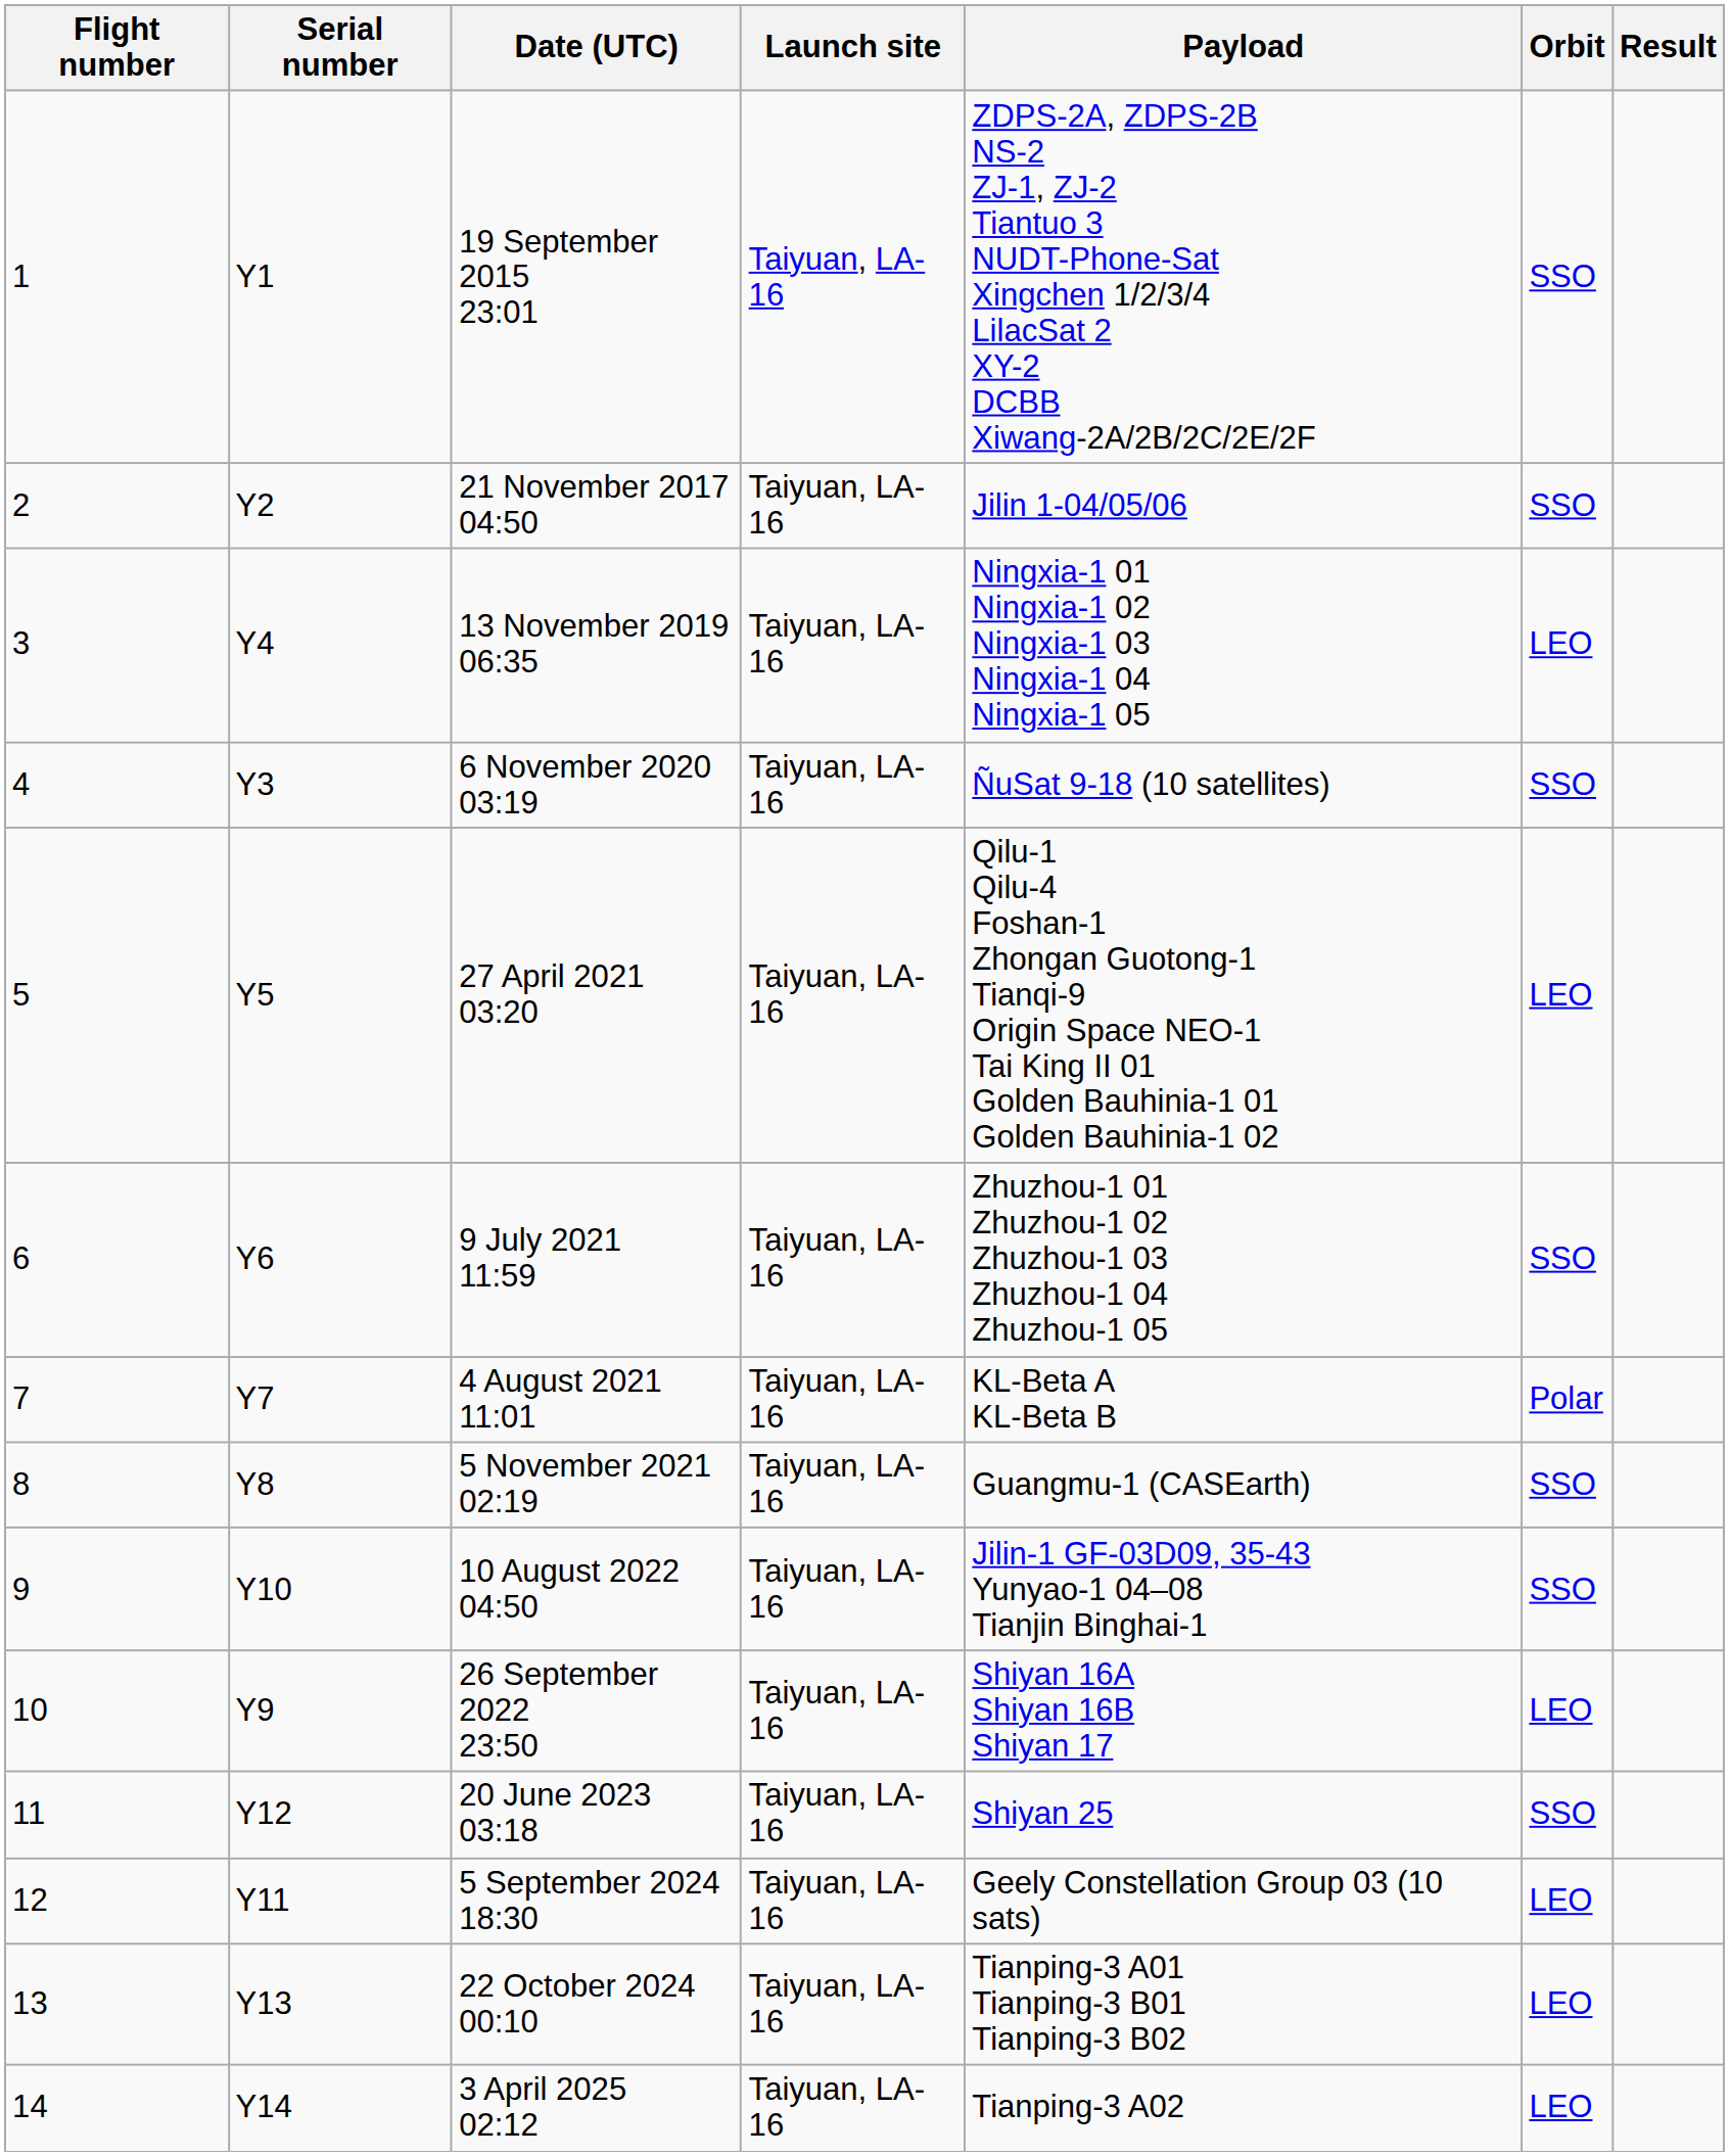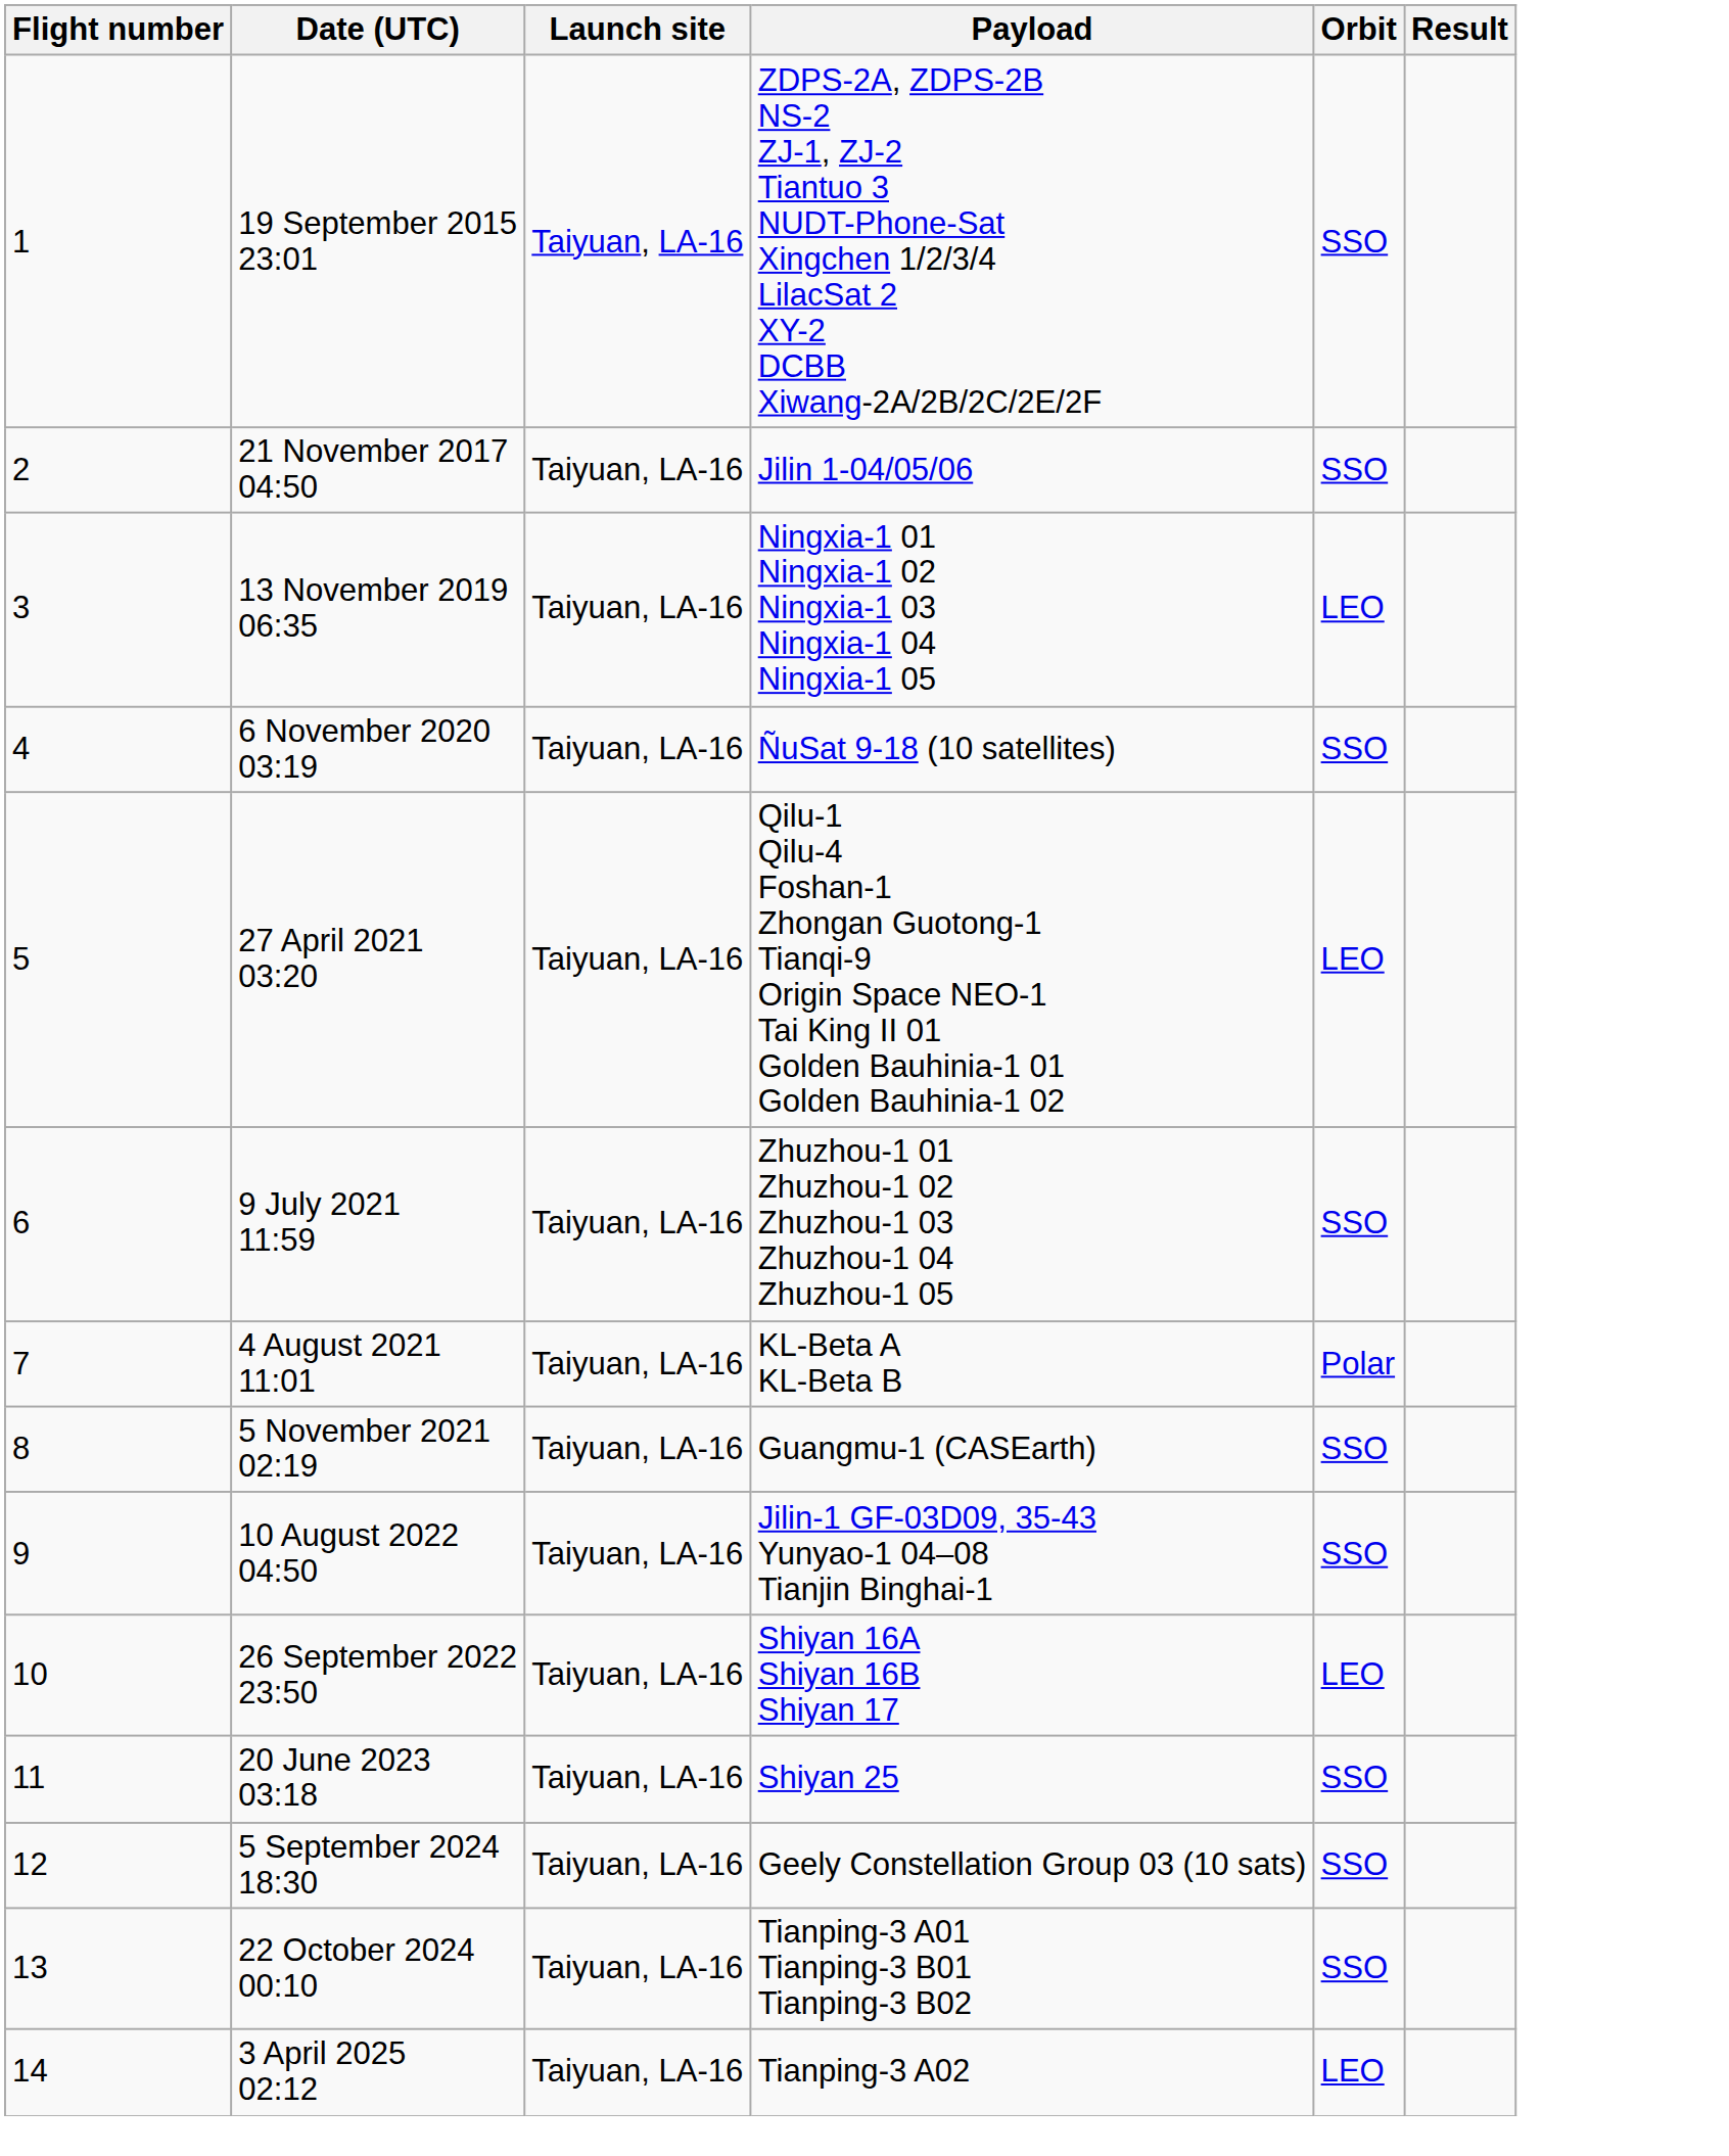- column: Serial number | Y1 | Y2 | Y4 | Y3 | Y5 | Y6 | Y7 | Y8 | Y10 | Y9 | Y12 | Y11 | Y13 | Y14
5 September 2024 18:30 | Orbit: LEO -> SSO
22 October 2024 00:10 | Orbit: LEO -> SSO
